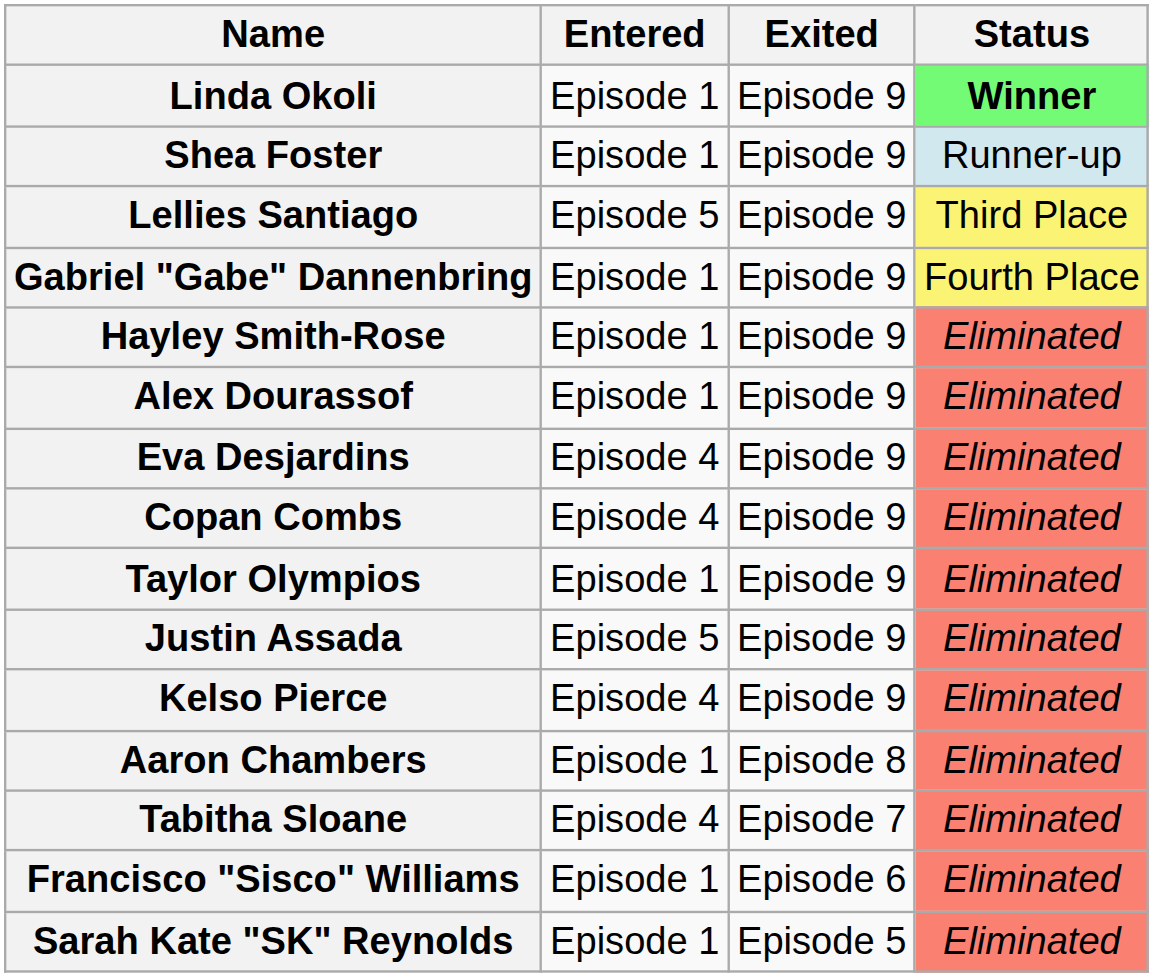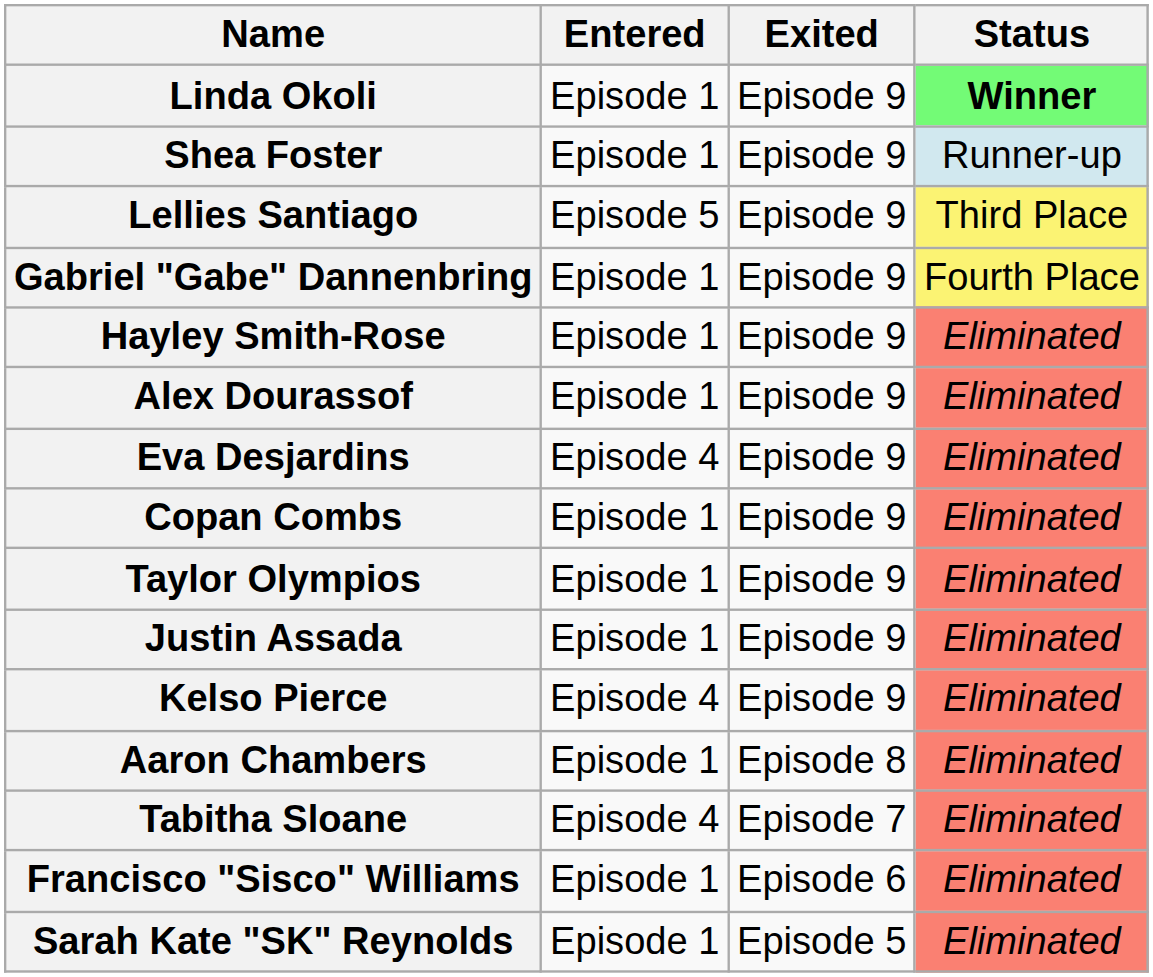Copan Combs | Entered: Episode 4 -> Episode 1
Justin Assada | Entered: Episode 5 -> Episode 1
